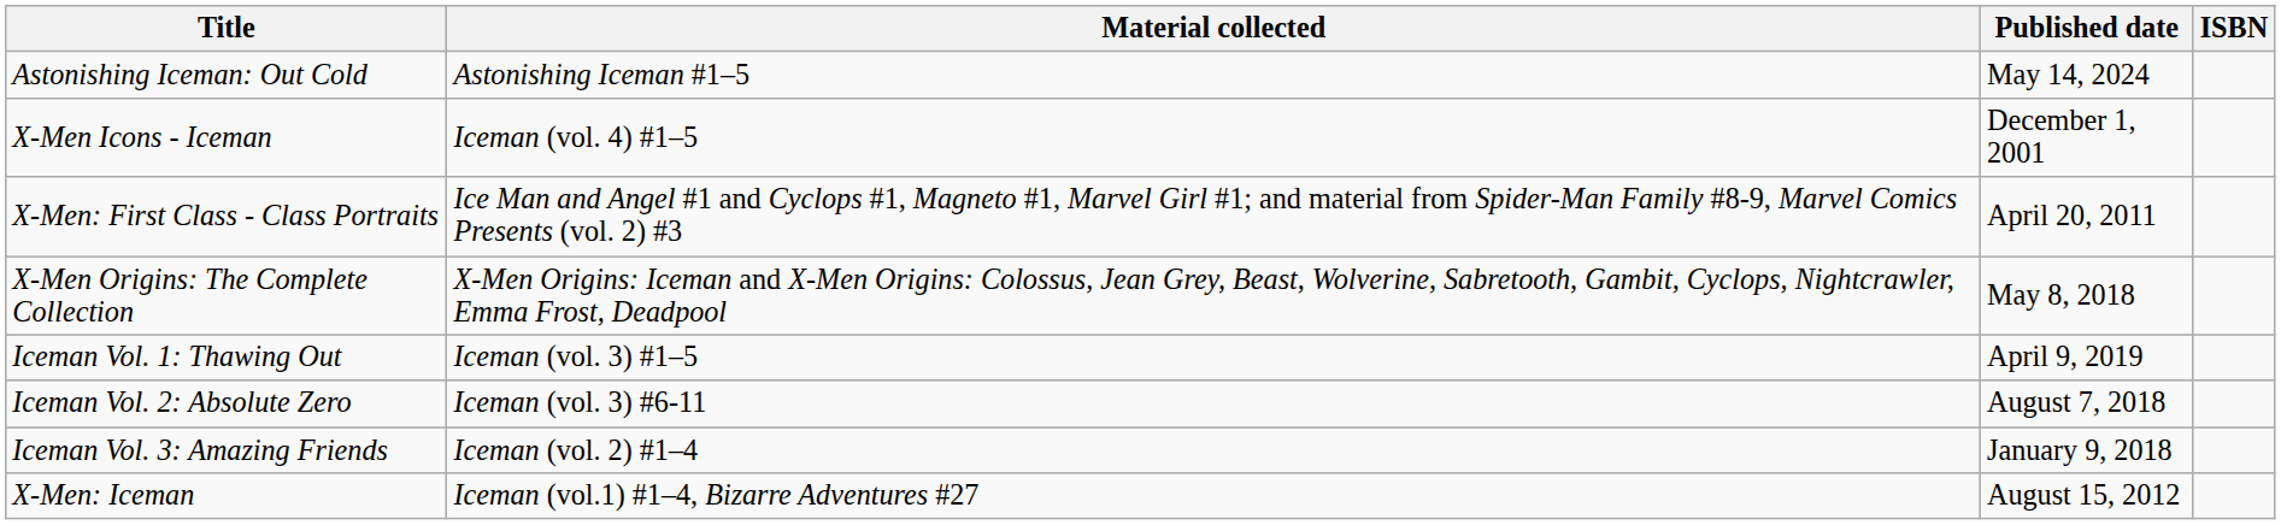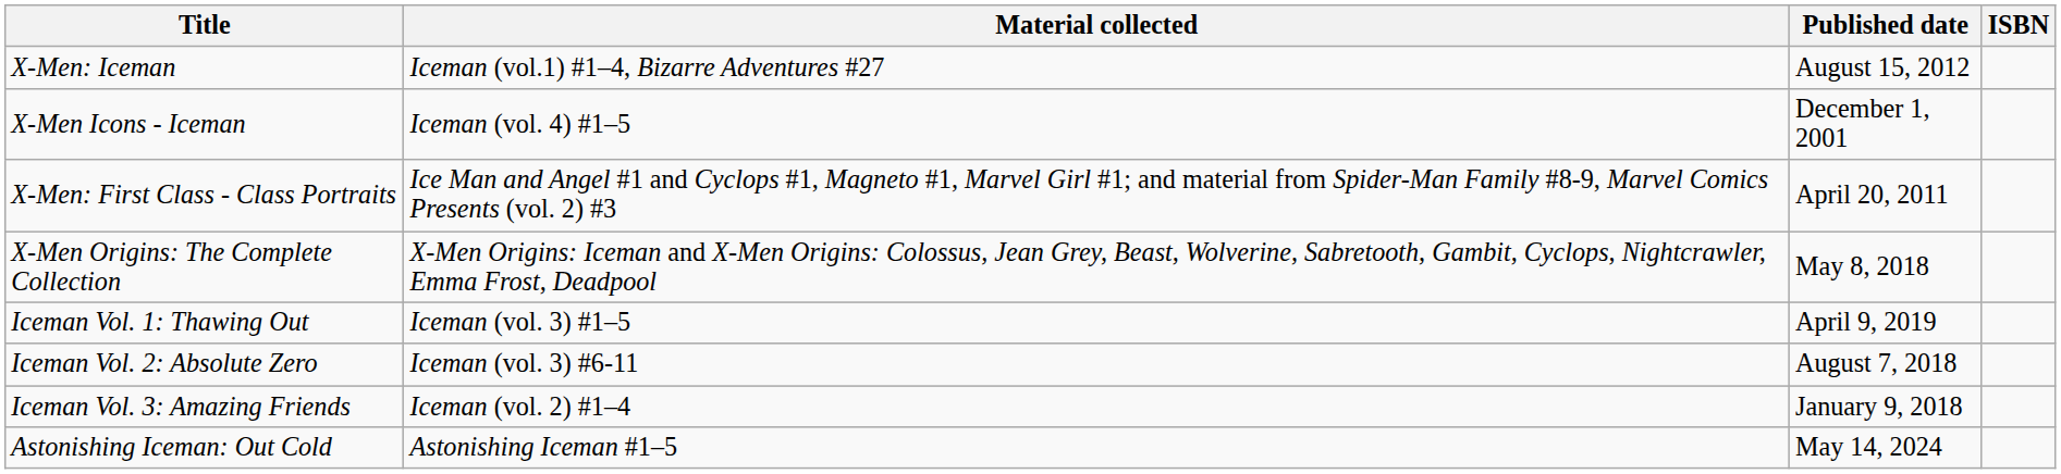rows swapped: X-Men: Iceman <-> Astonishing Iceman: Out Cold
